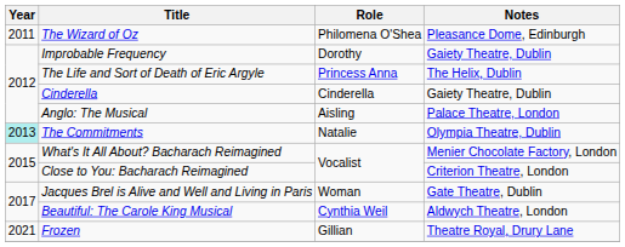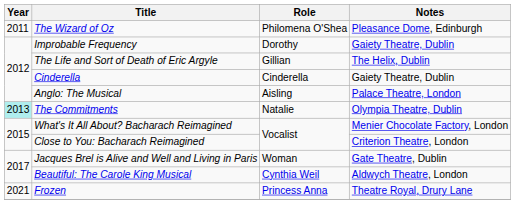The Life and Sort of Death of Eric Argyle | Role: Princess Anna -> Gillian
Frozen | Role: Gillian -> Princess Anna
